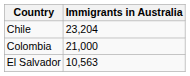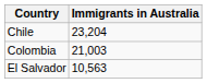Colombia | Immigrants in Australia: 21,000 -> 21,003
